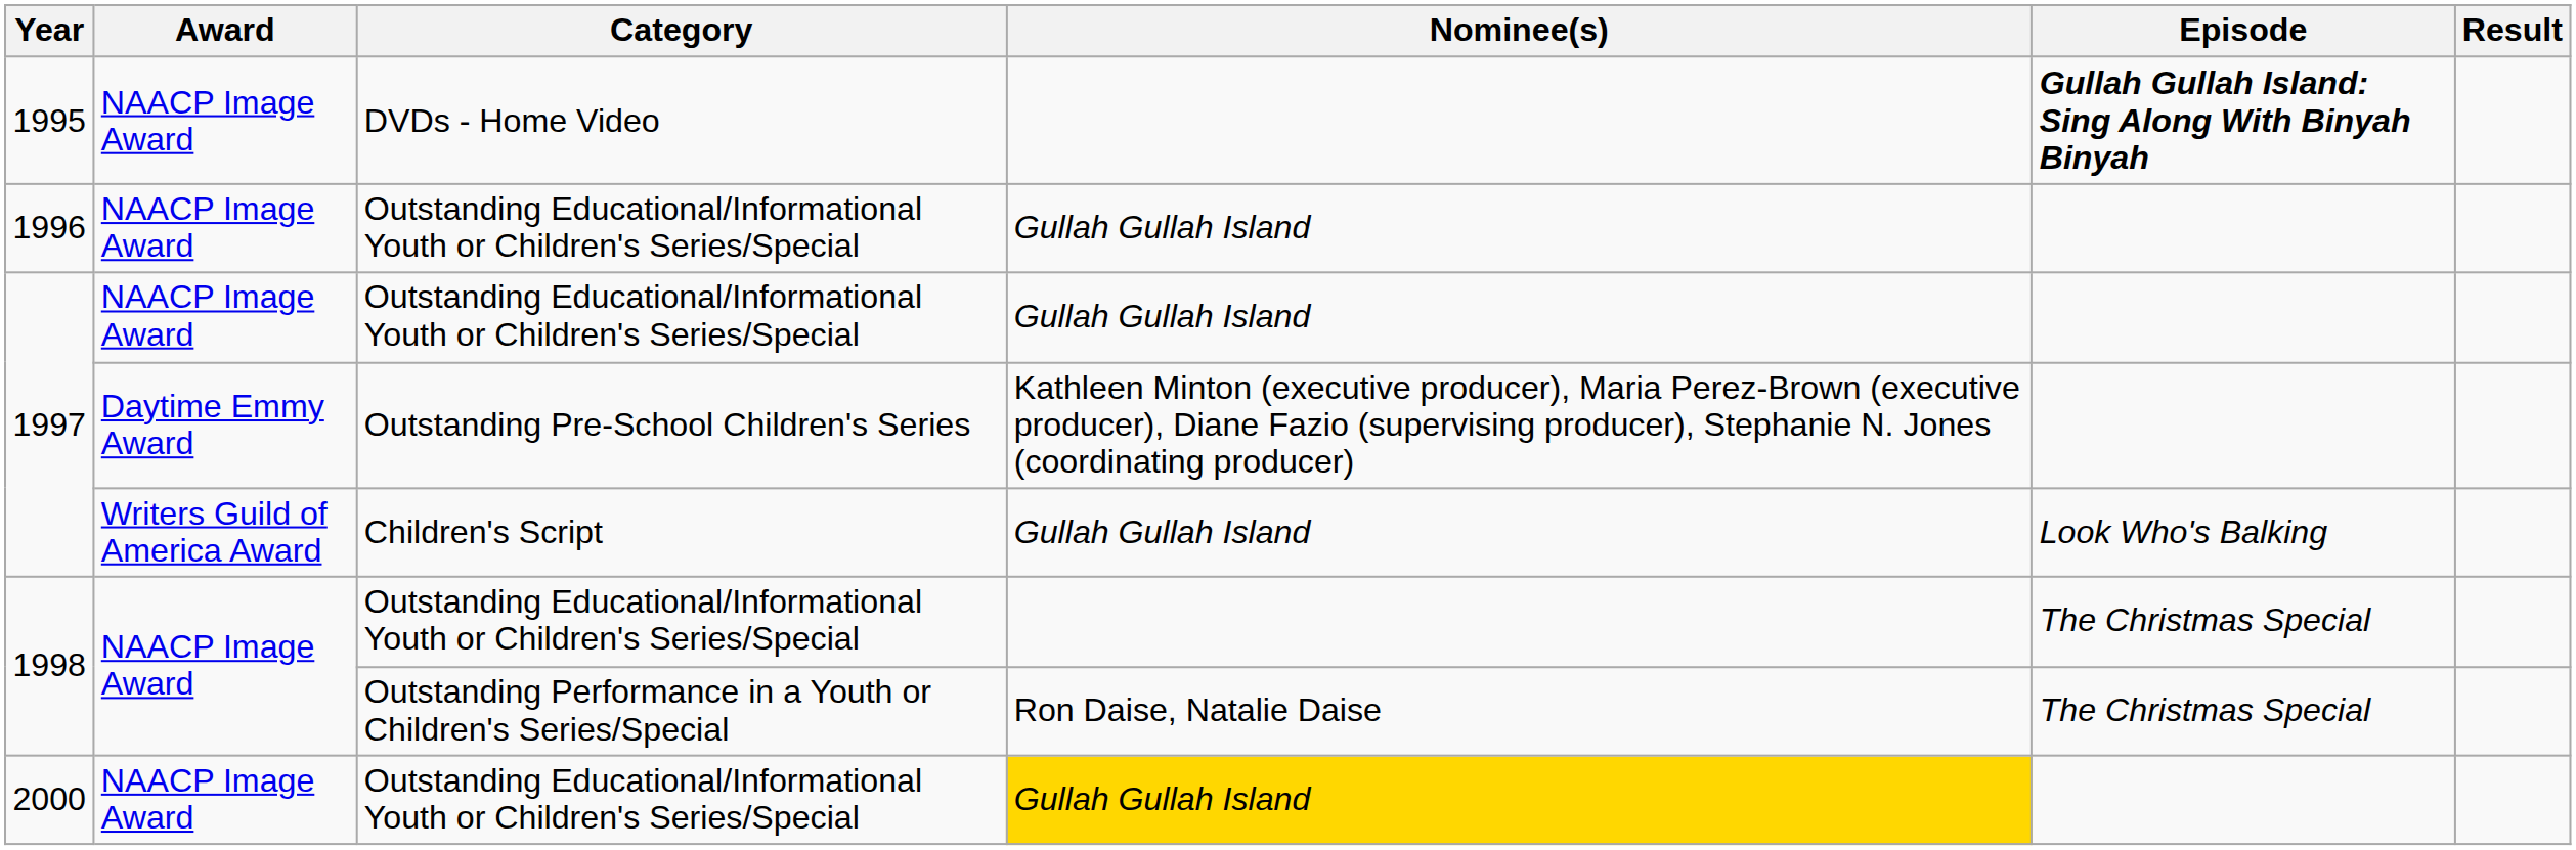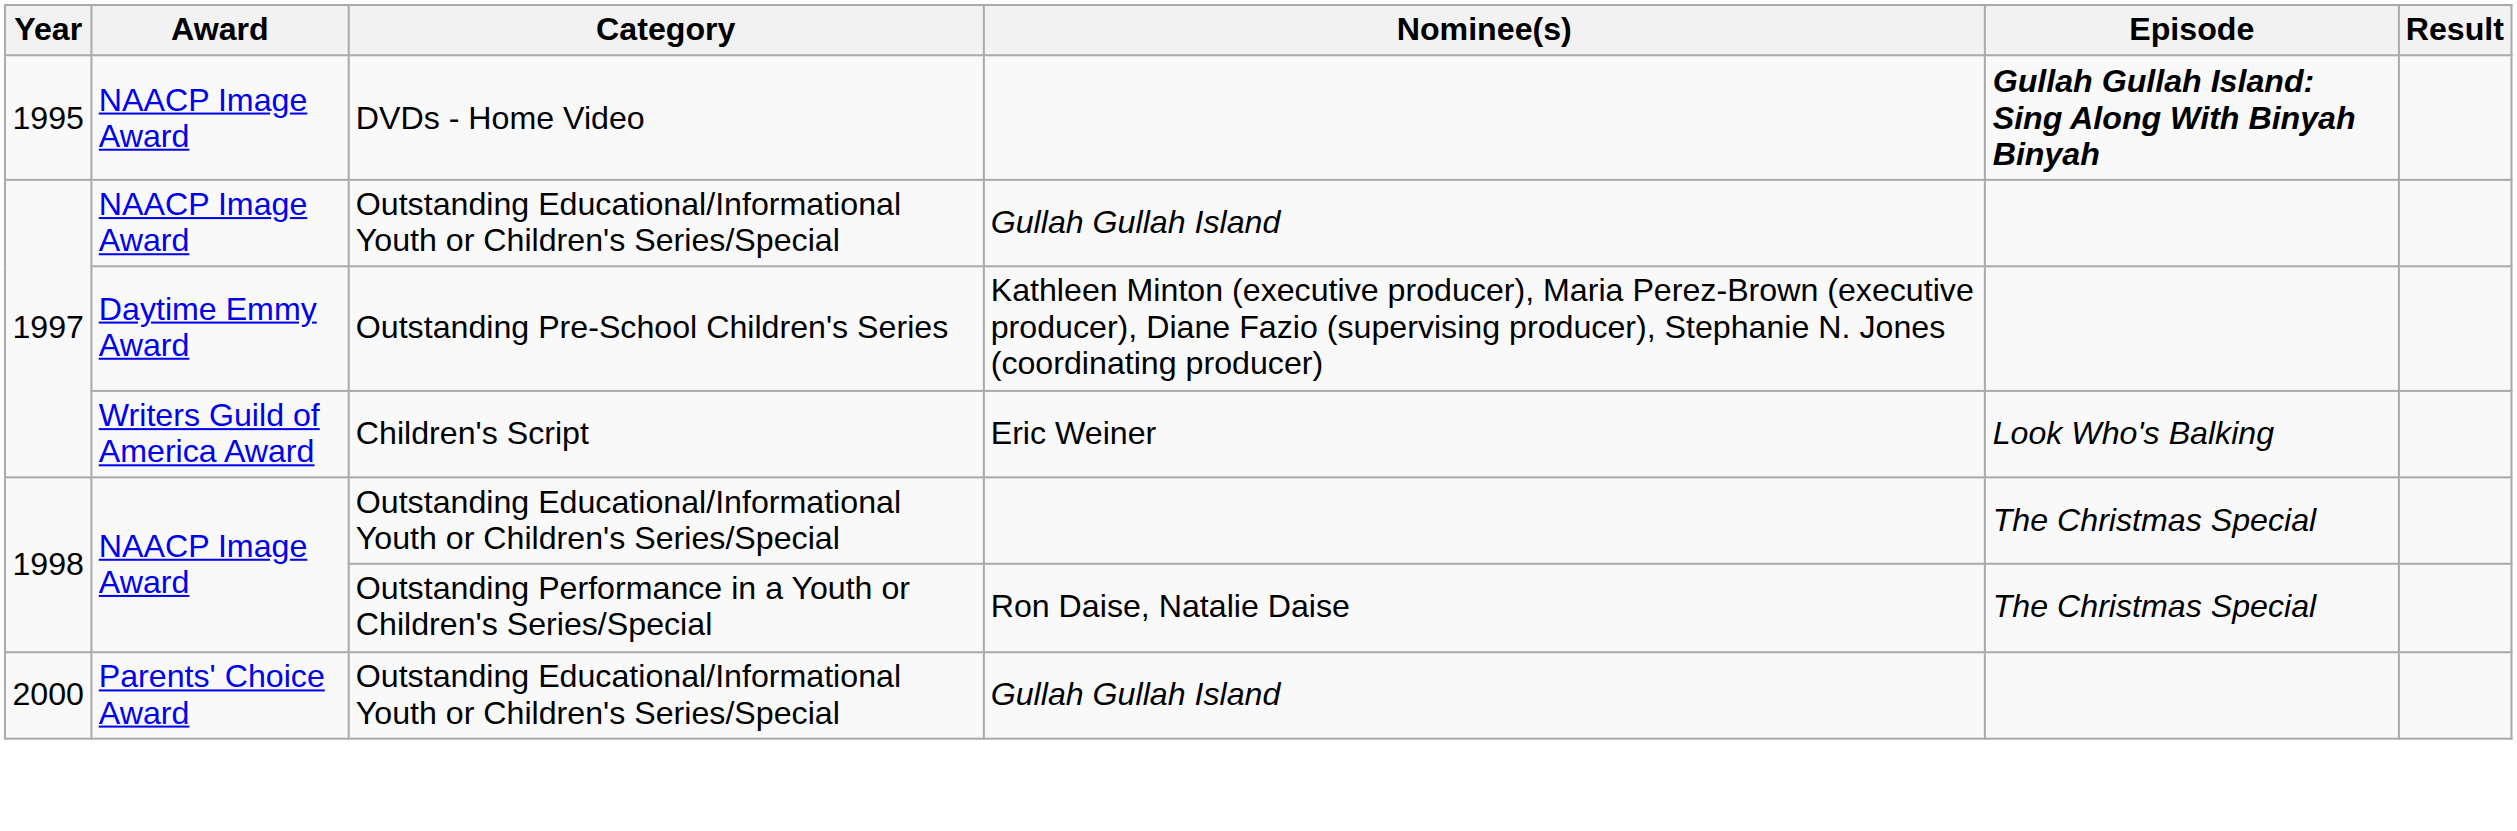- row: 1996 | NAACP Image Award | Outstanding Educational/Informational Youth or Children's Series/Special | Gullah Gullah Island
1997 / Children's Script | Nominee(s): Gullah Gullah Island -> Eric Weiner
2000 | Award: NAACP Image Award -> Parents' Choice Award
2000 | Nominee(s): gold background -> no background
